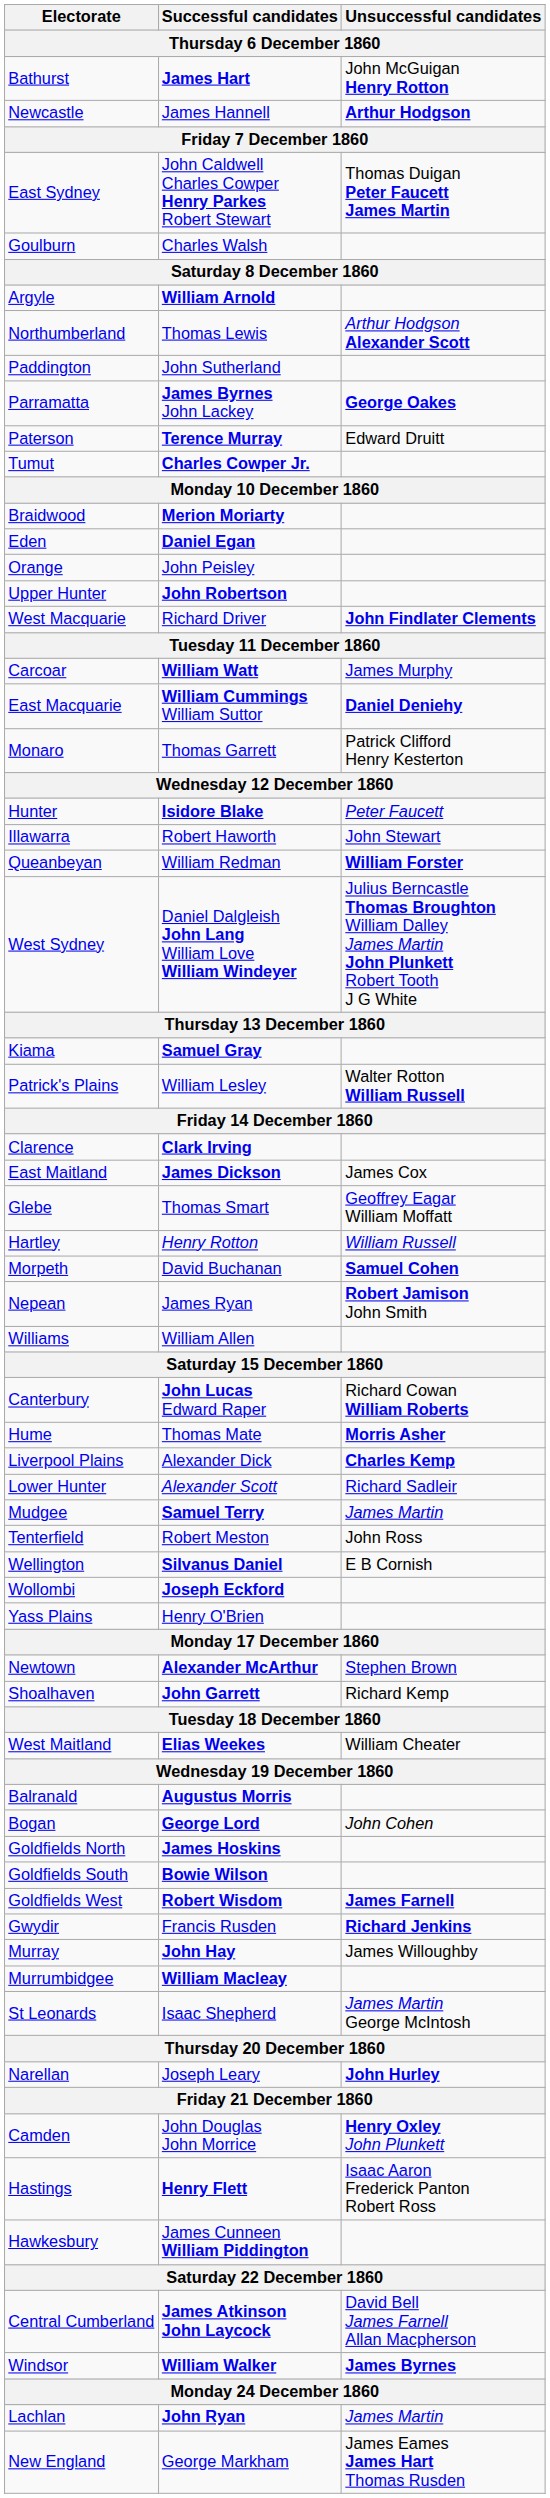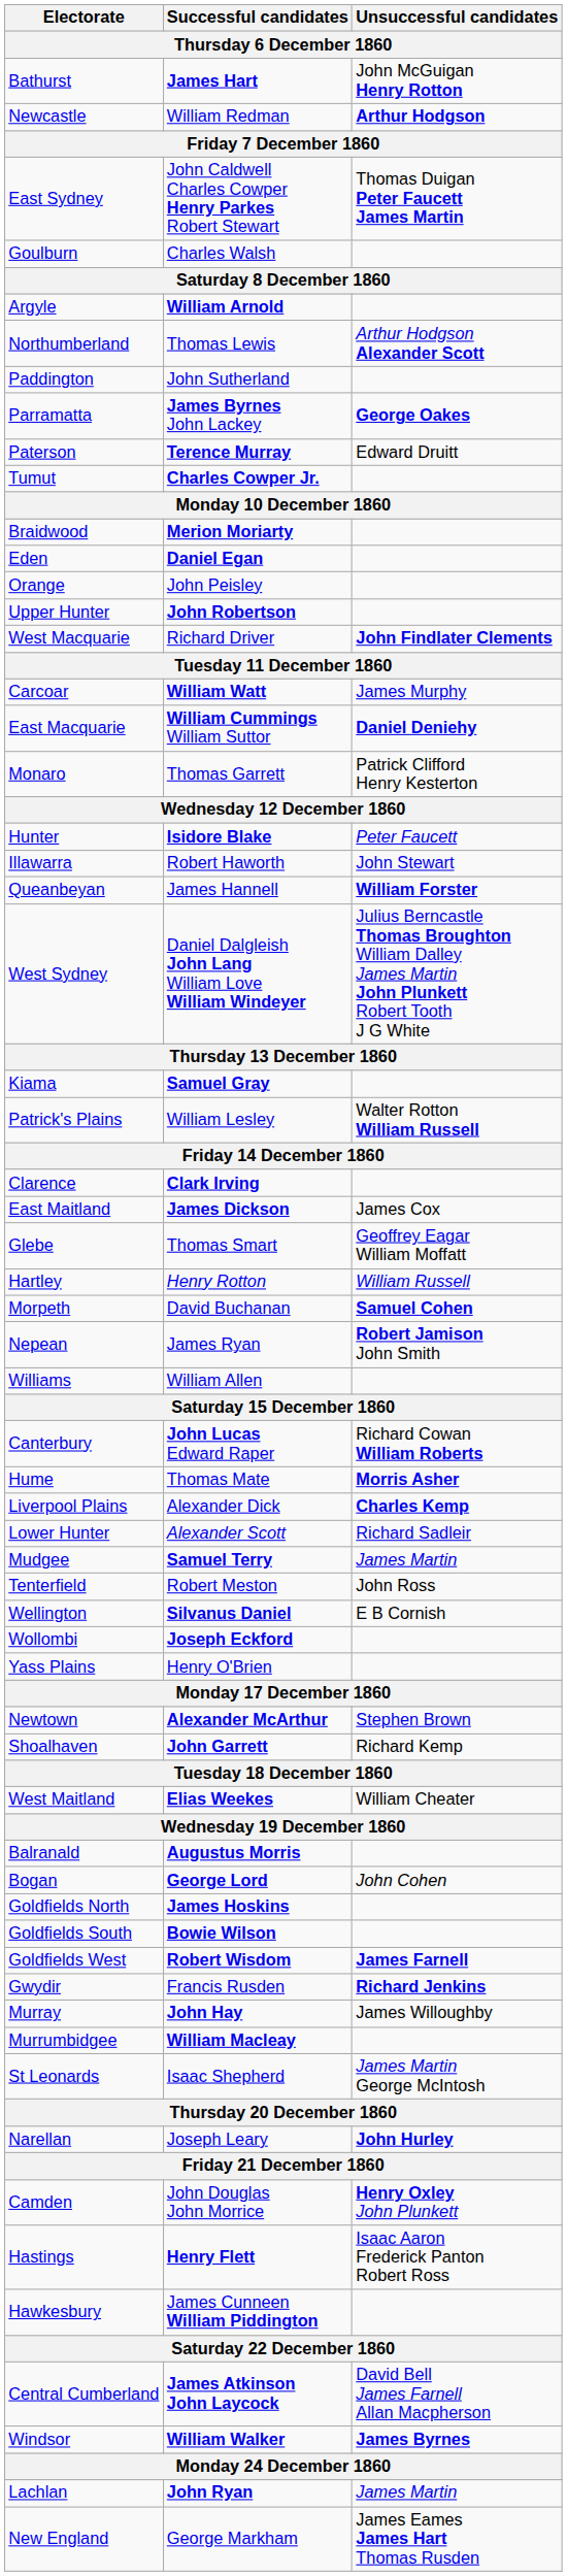Newcastle | Successful candidates: James Hannell -> William Redman
Queanbeyan | Successful candidates: William Redman -> James Hannell
